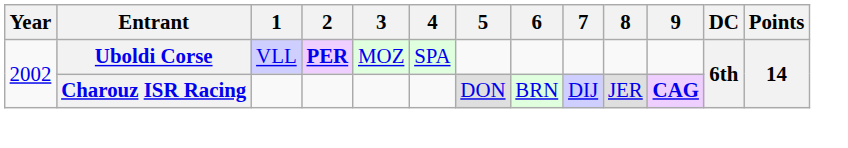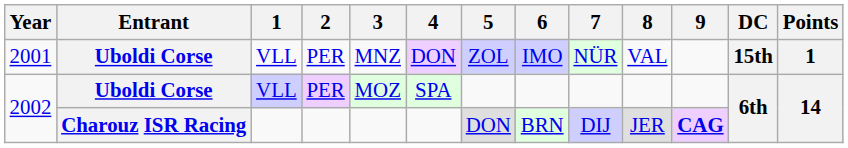+ row: 2001 | Uboldi Corse | VLL | PER | MNZ | DON | ZOL | IMO | NÜR | VAL | 15th | 1
2002 / Uboldi Corse | 2: bold -> normal
